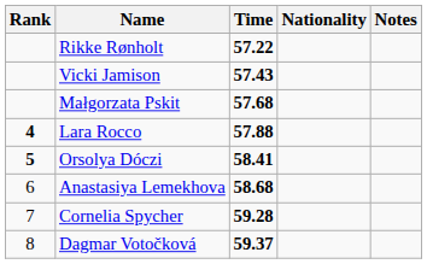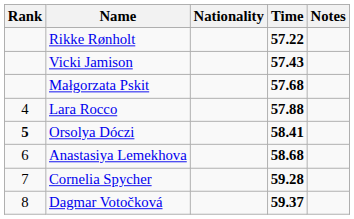columns swapped: Nationality <-> Time
Lara Rocco | Rank: bold -> normal
